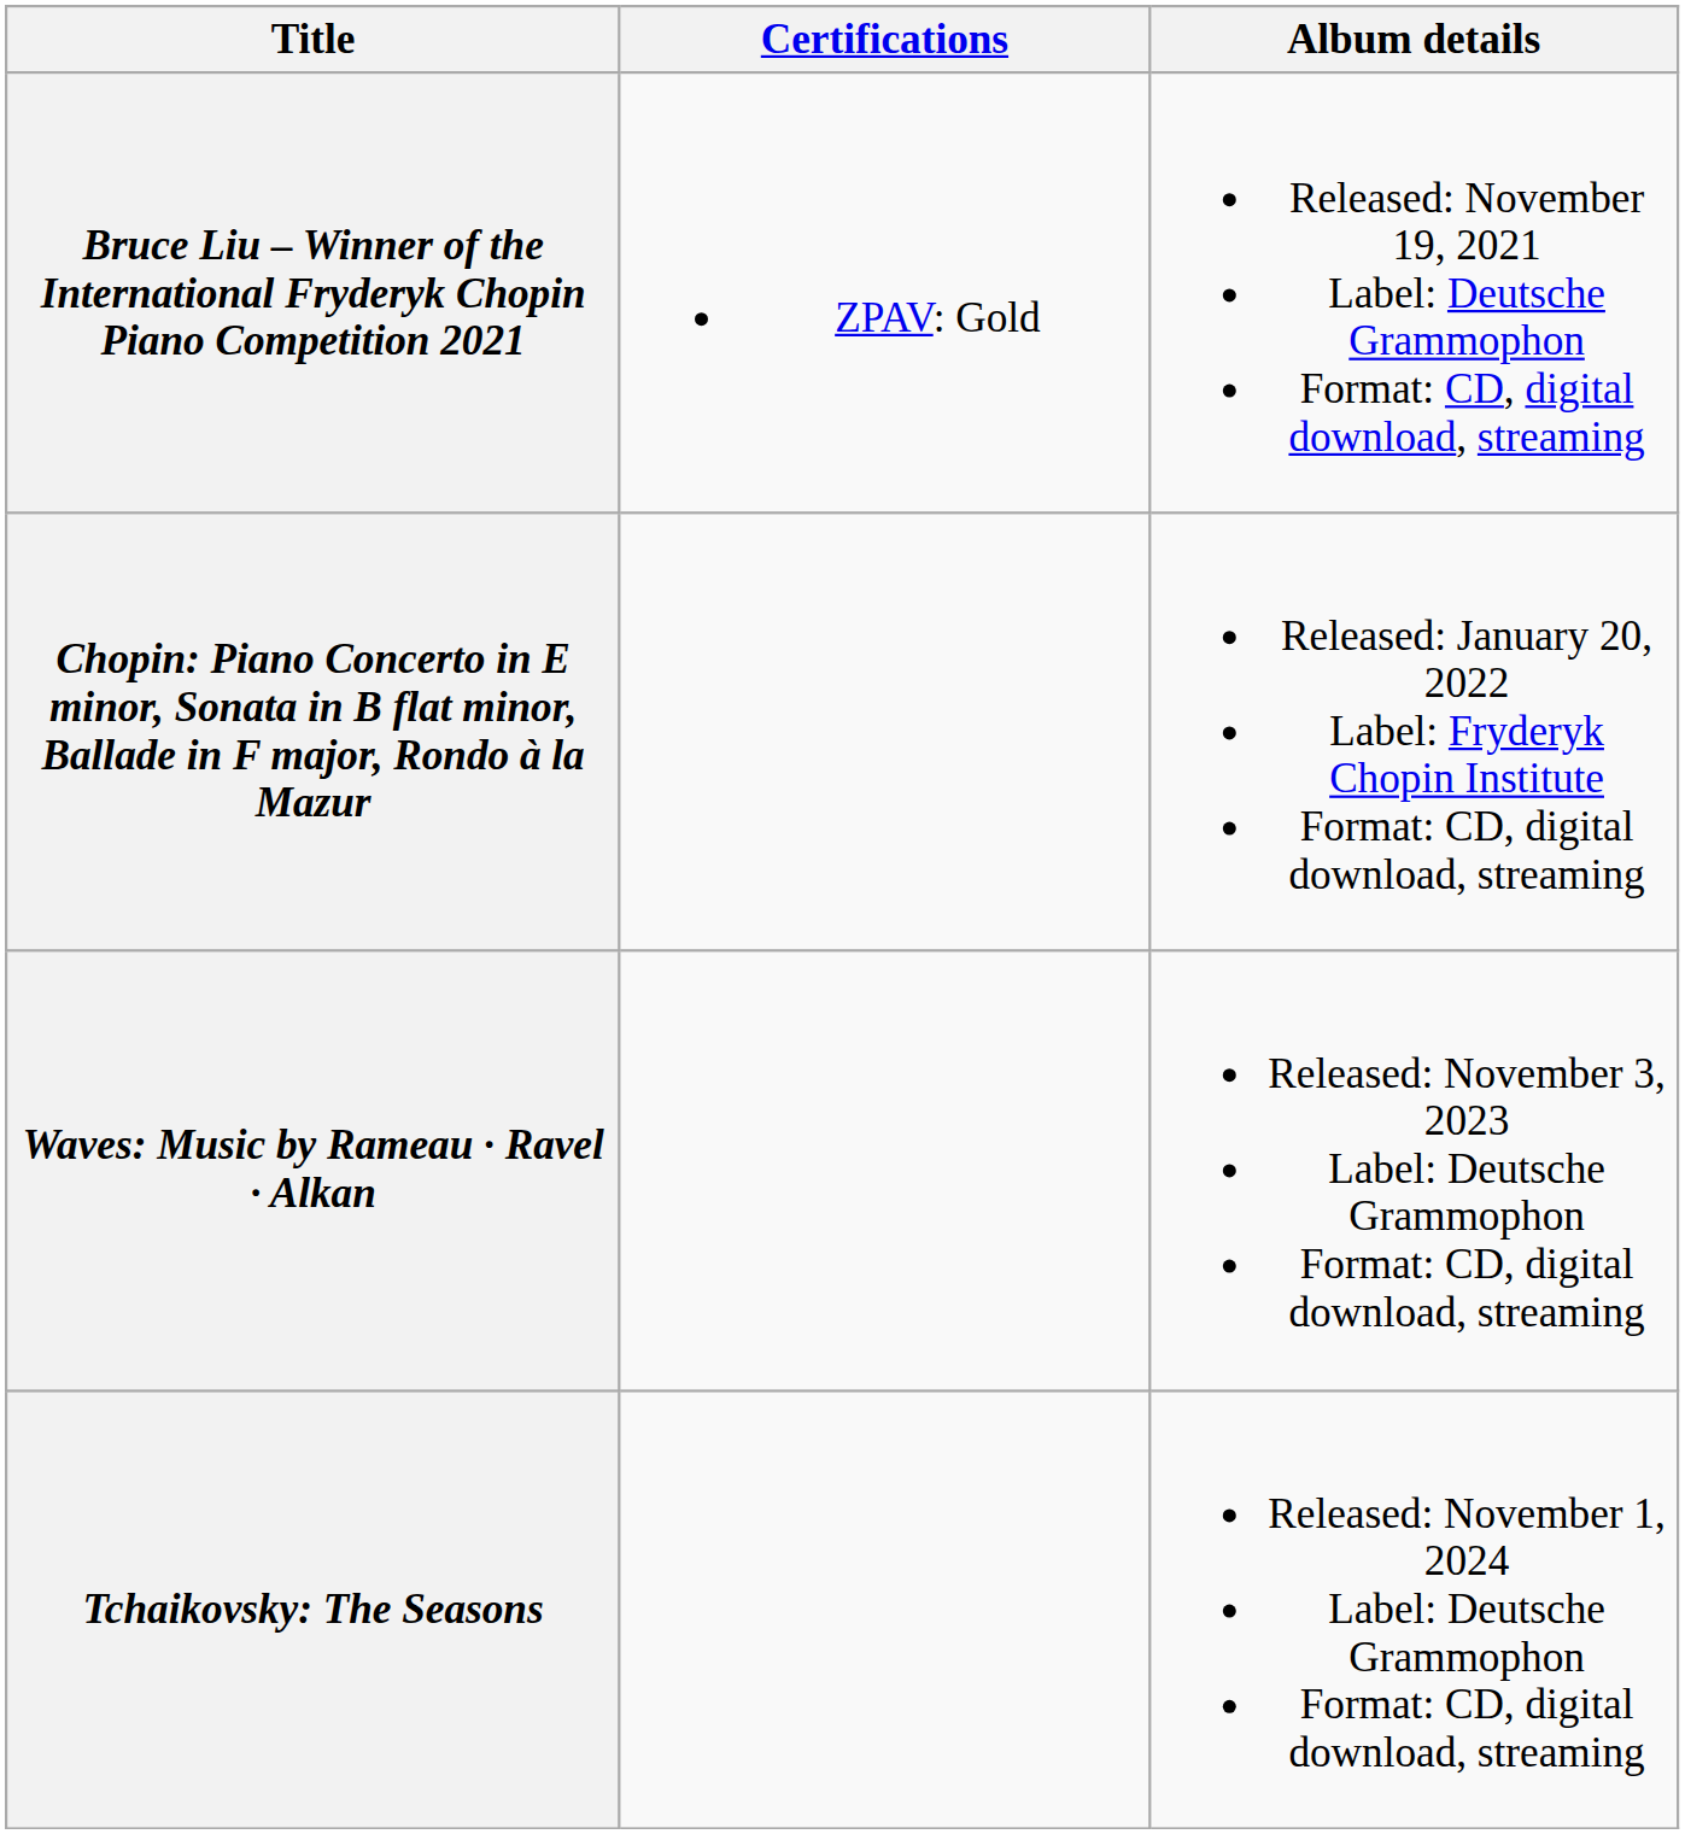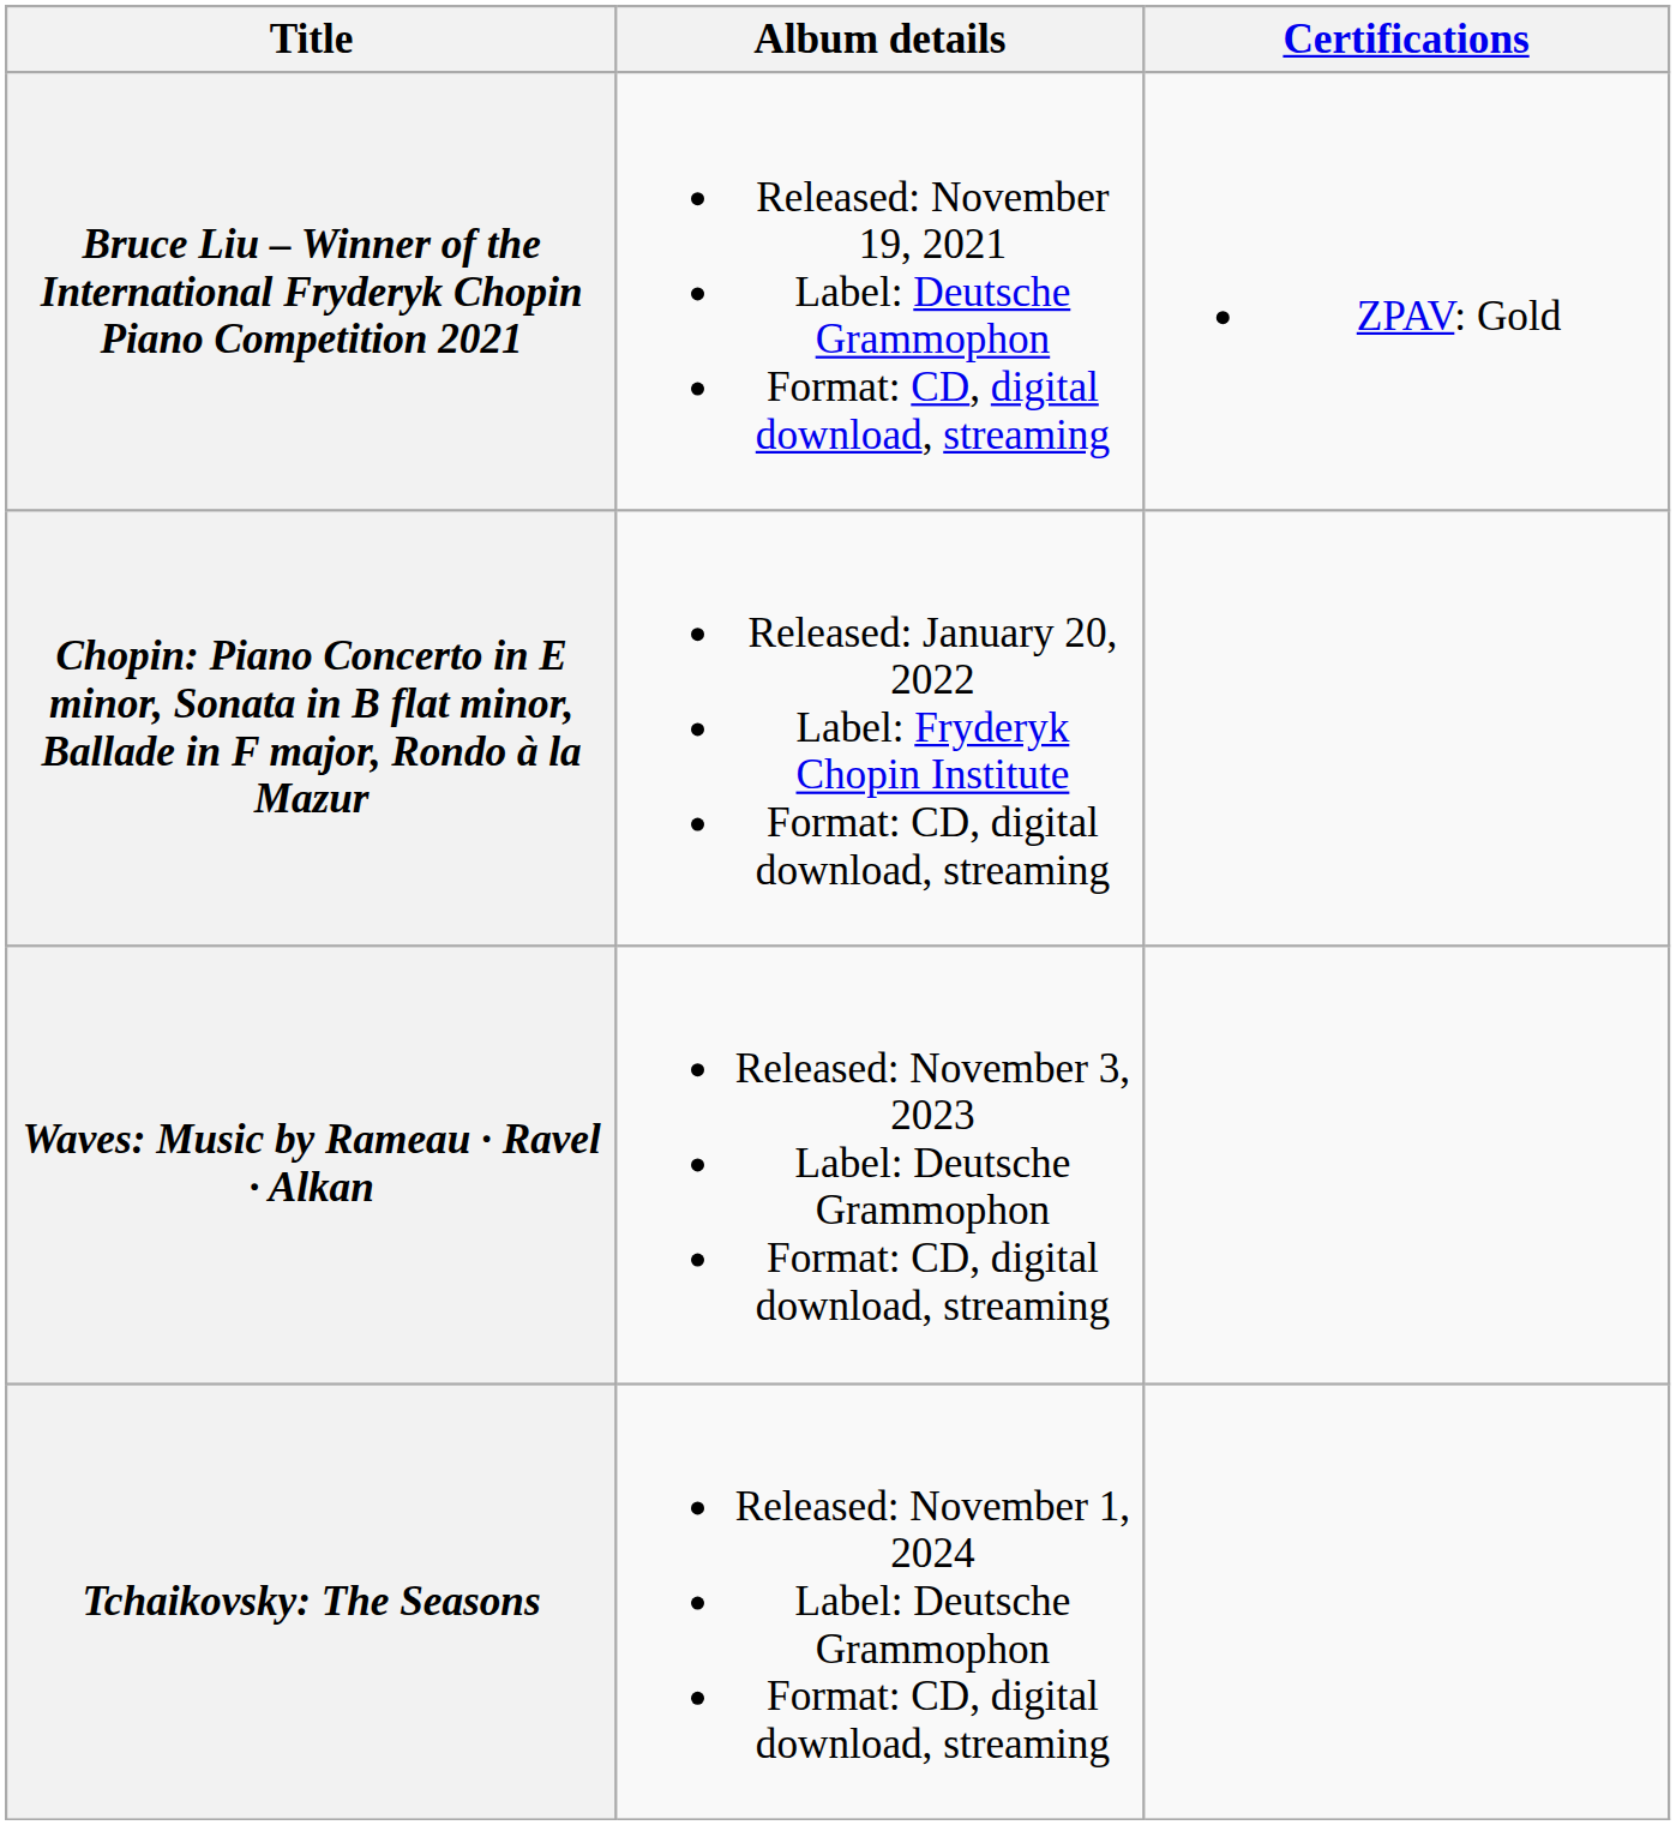columns swapped: Album details <-> Certifications
